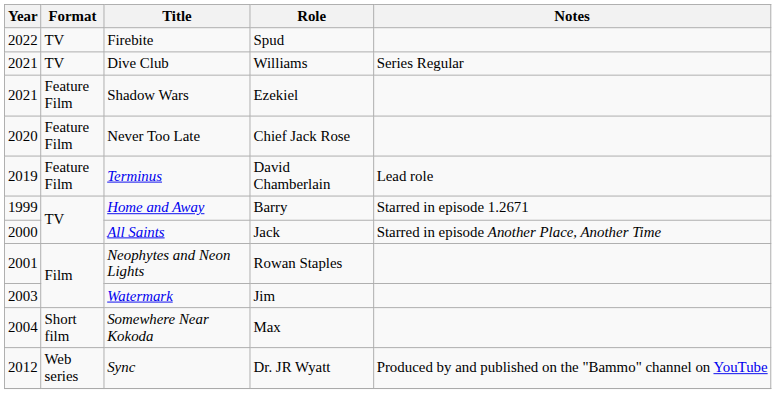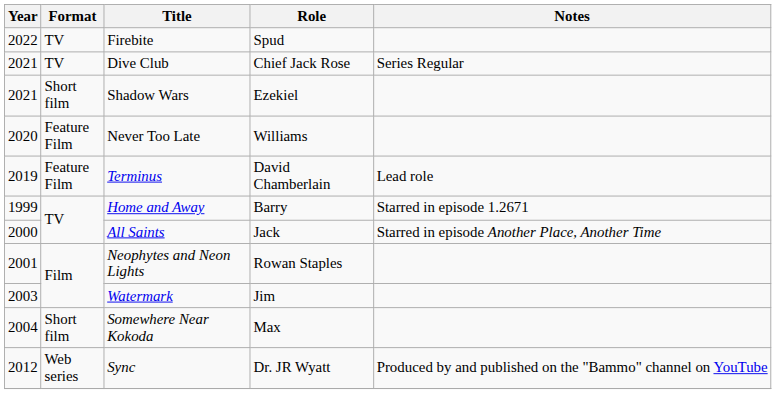Dive Club | Role: Williams -> Chief Jack Rose
Shadow Wars | Format: Feature Film -> Short film
Never Too Late | Role: Chief Jack Rose -> Williams
